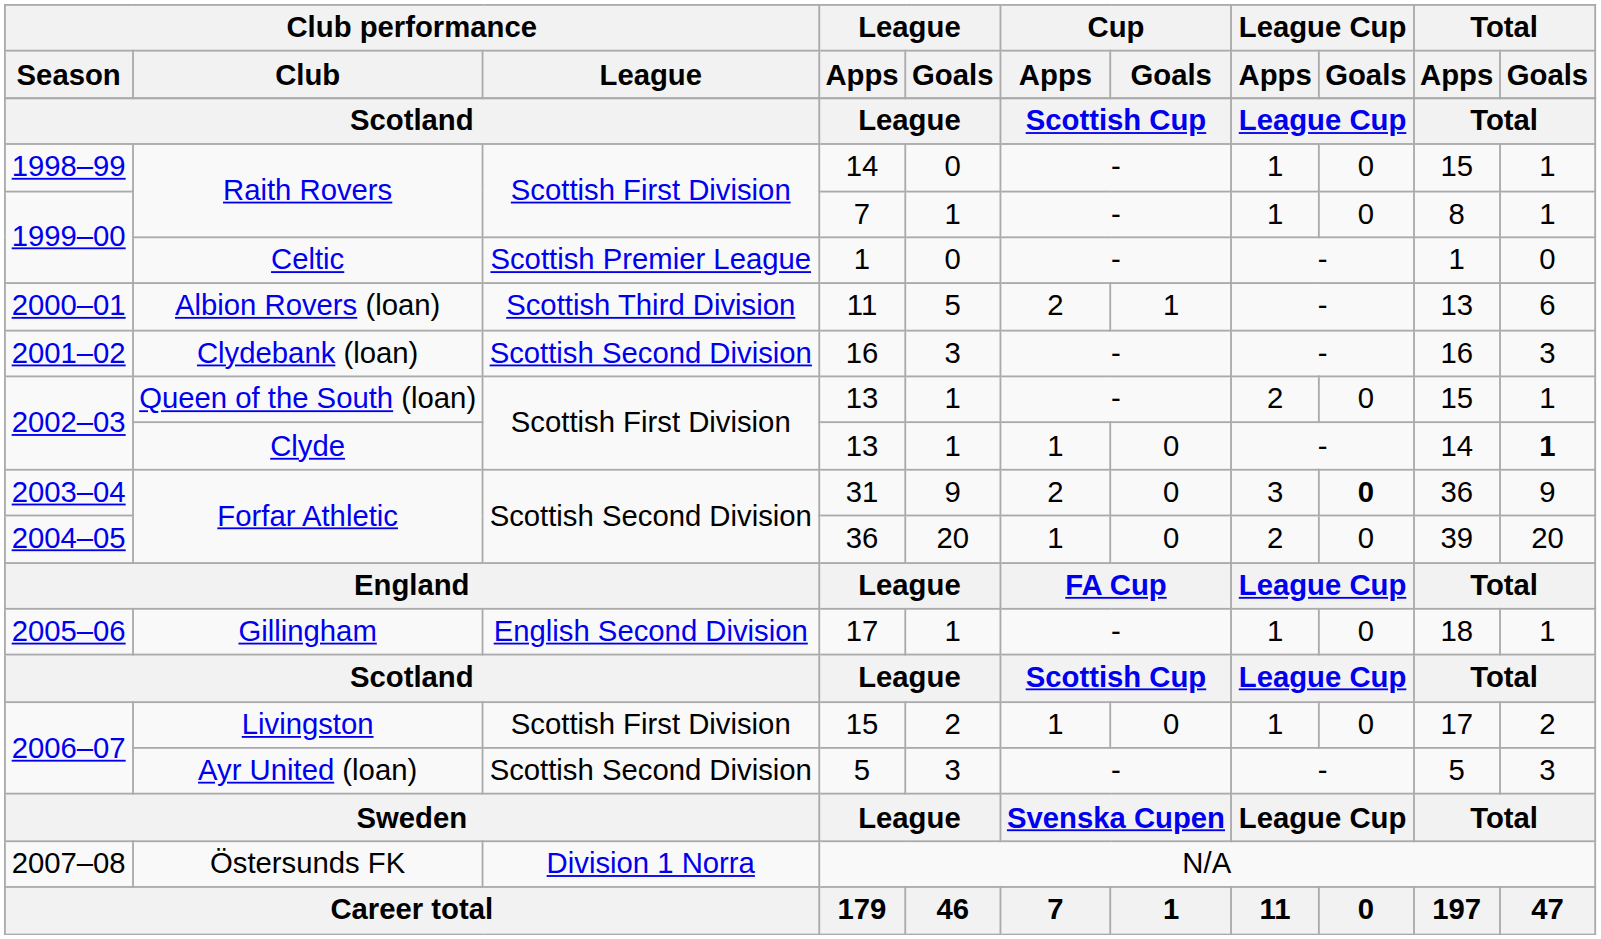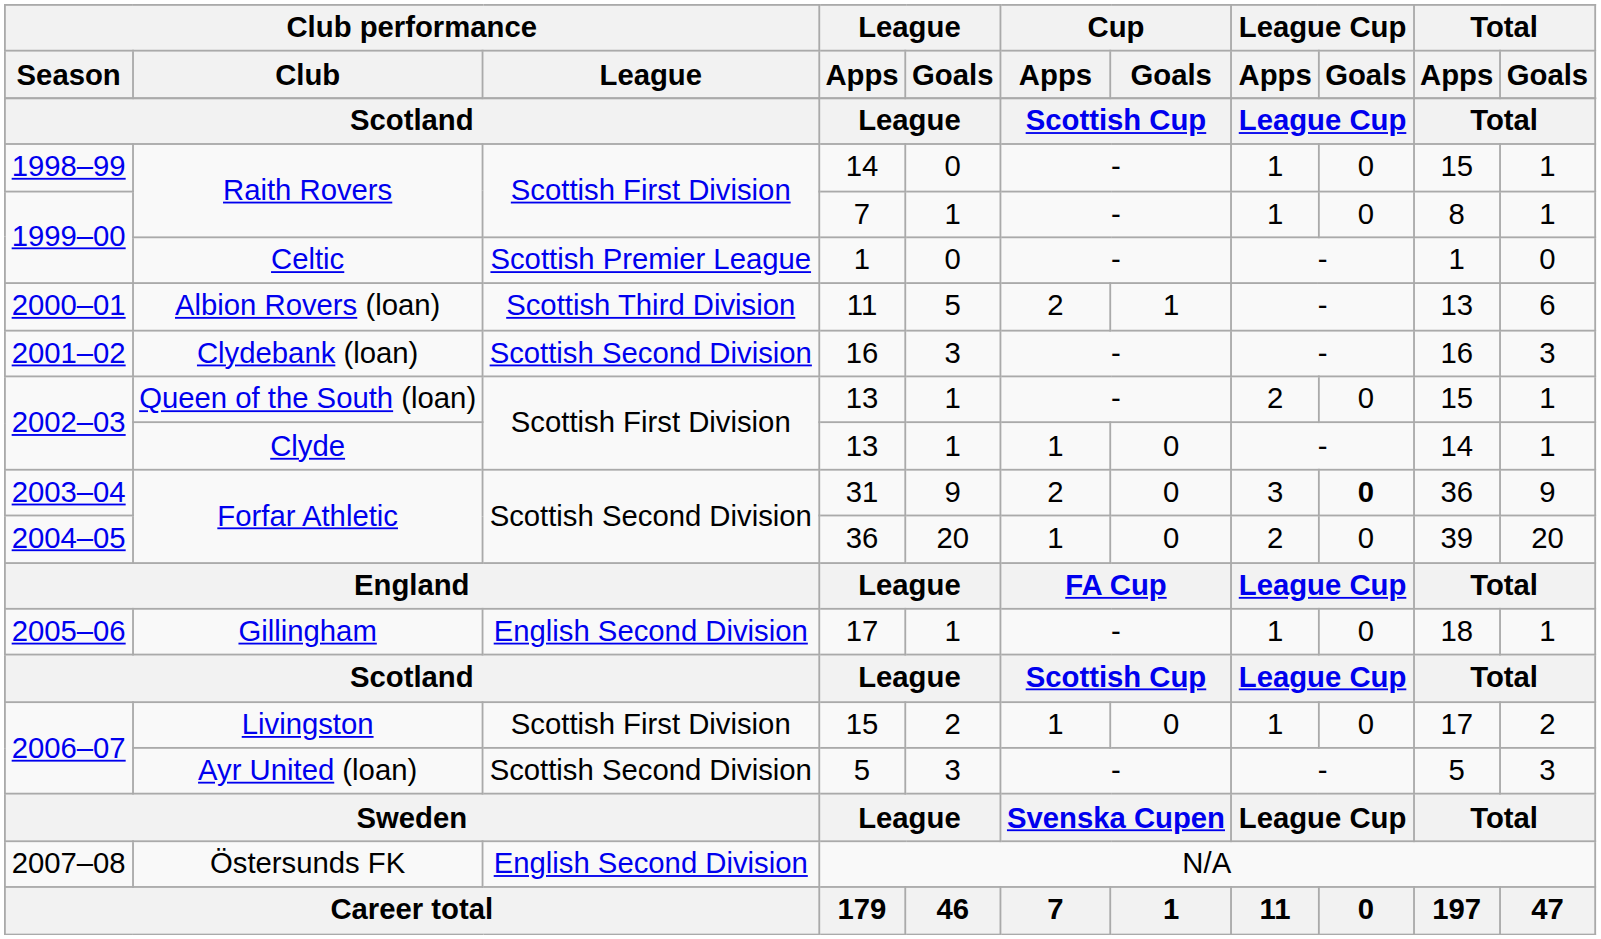Clyde / 13 | Total / Goals: bold -> normal
N/A | Club performance / League: Division 1 Norra -> English Second Division
